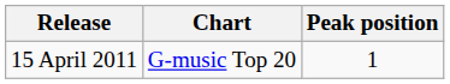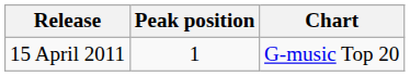columns swapped: Chart <-> Peak position
